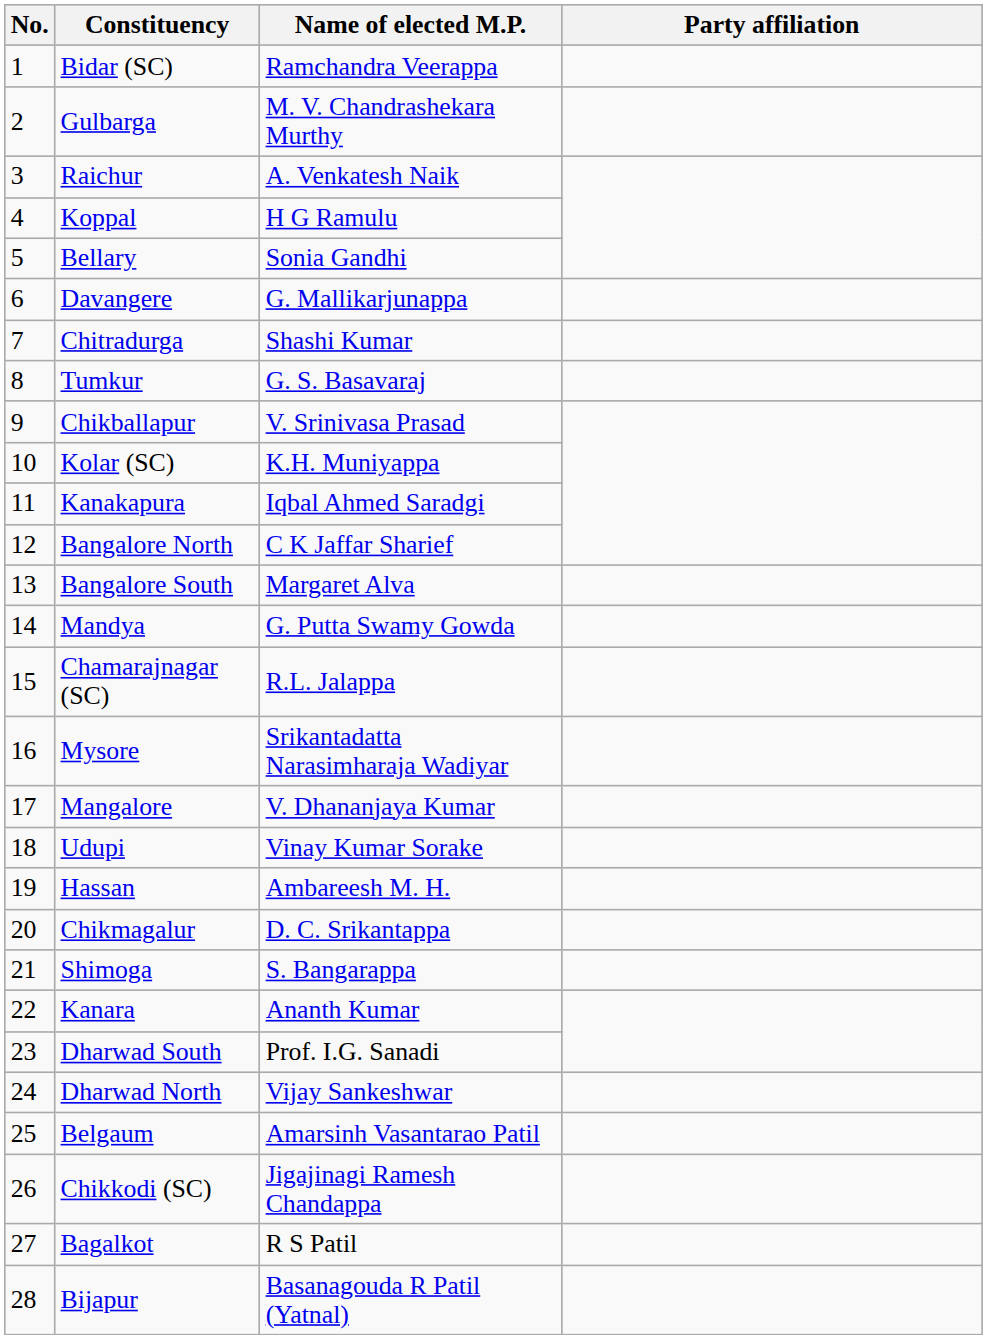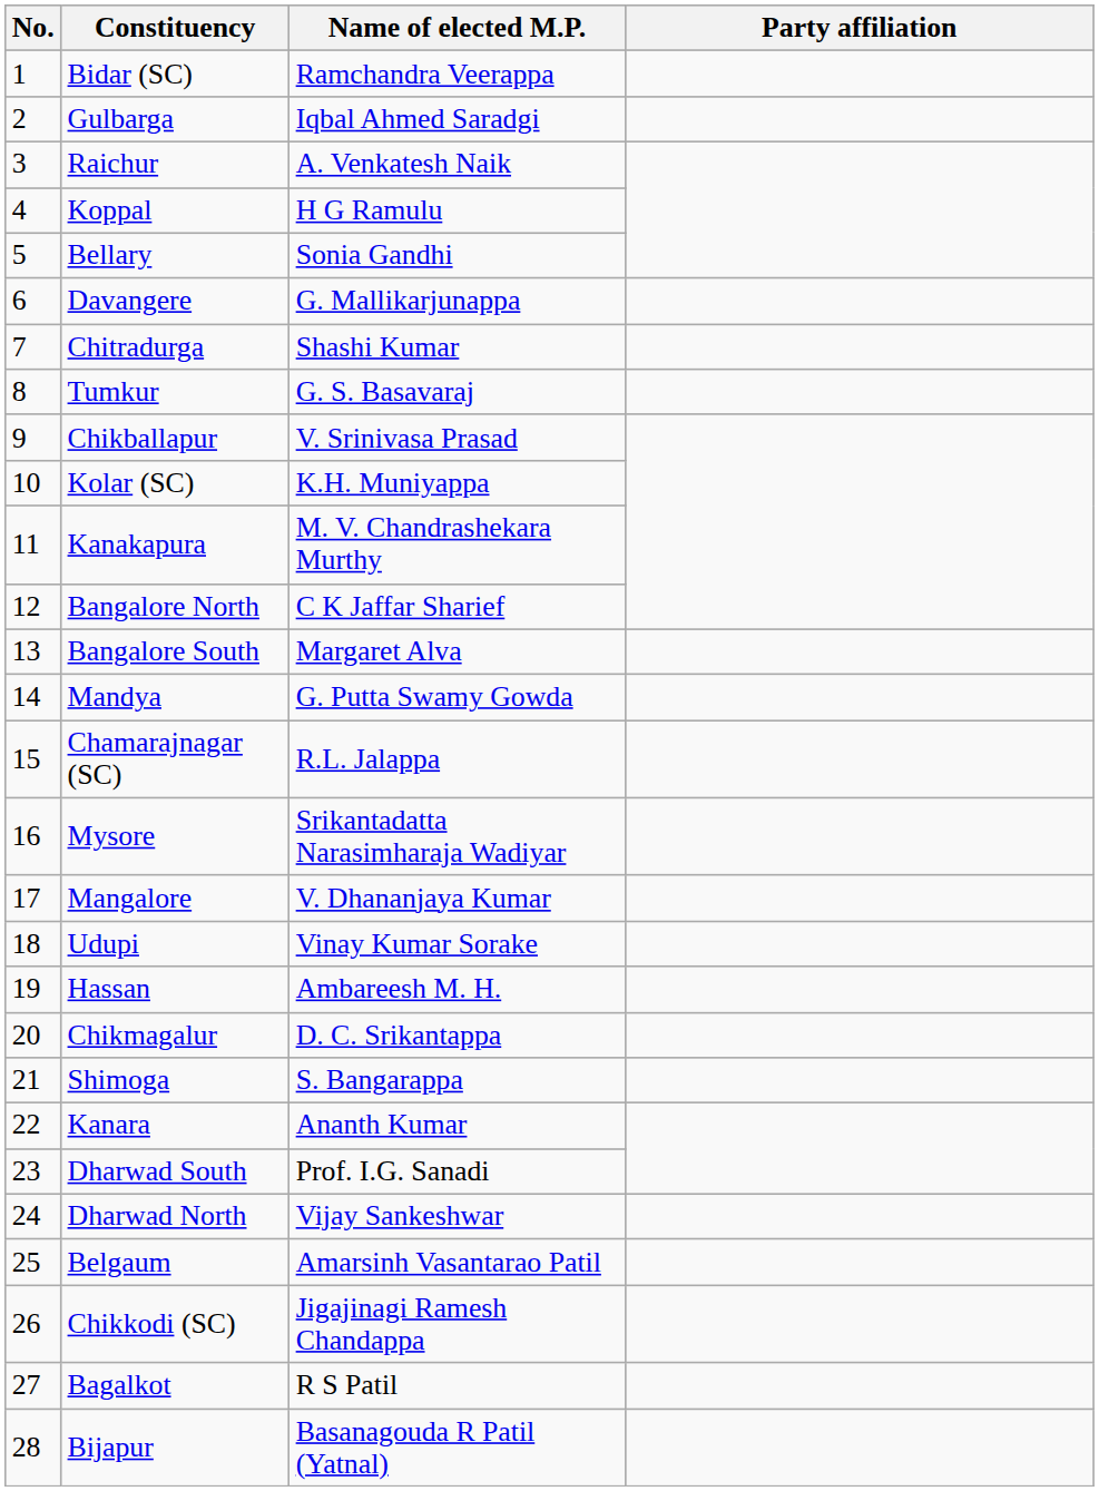Gulbarga | Name of elected M.P.: M. V. Chandrashekara Murthy -> Iqbal Ahmed Saradgi
Kanakapura | Name of elected M.P.: Iqbal Ahmed Saradgi -> M. V. Chandrashekara Murthy
